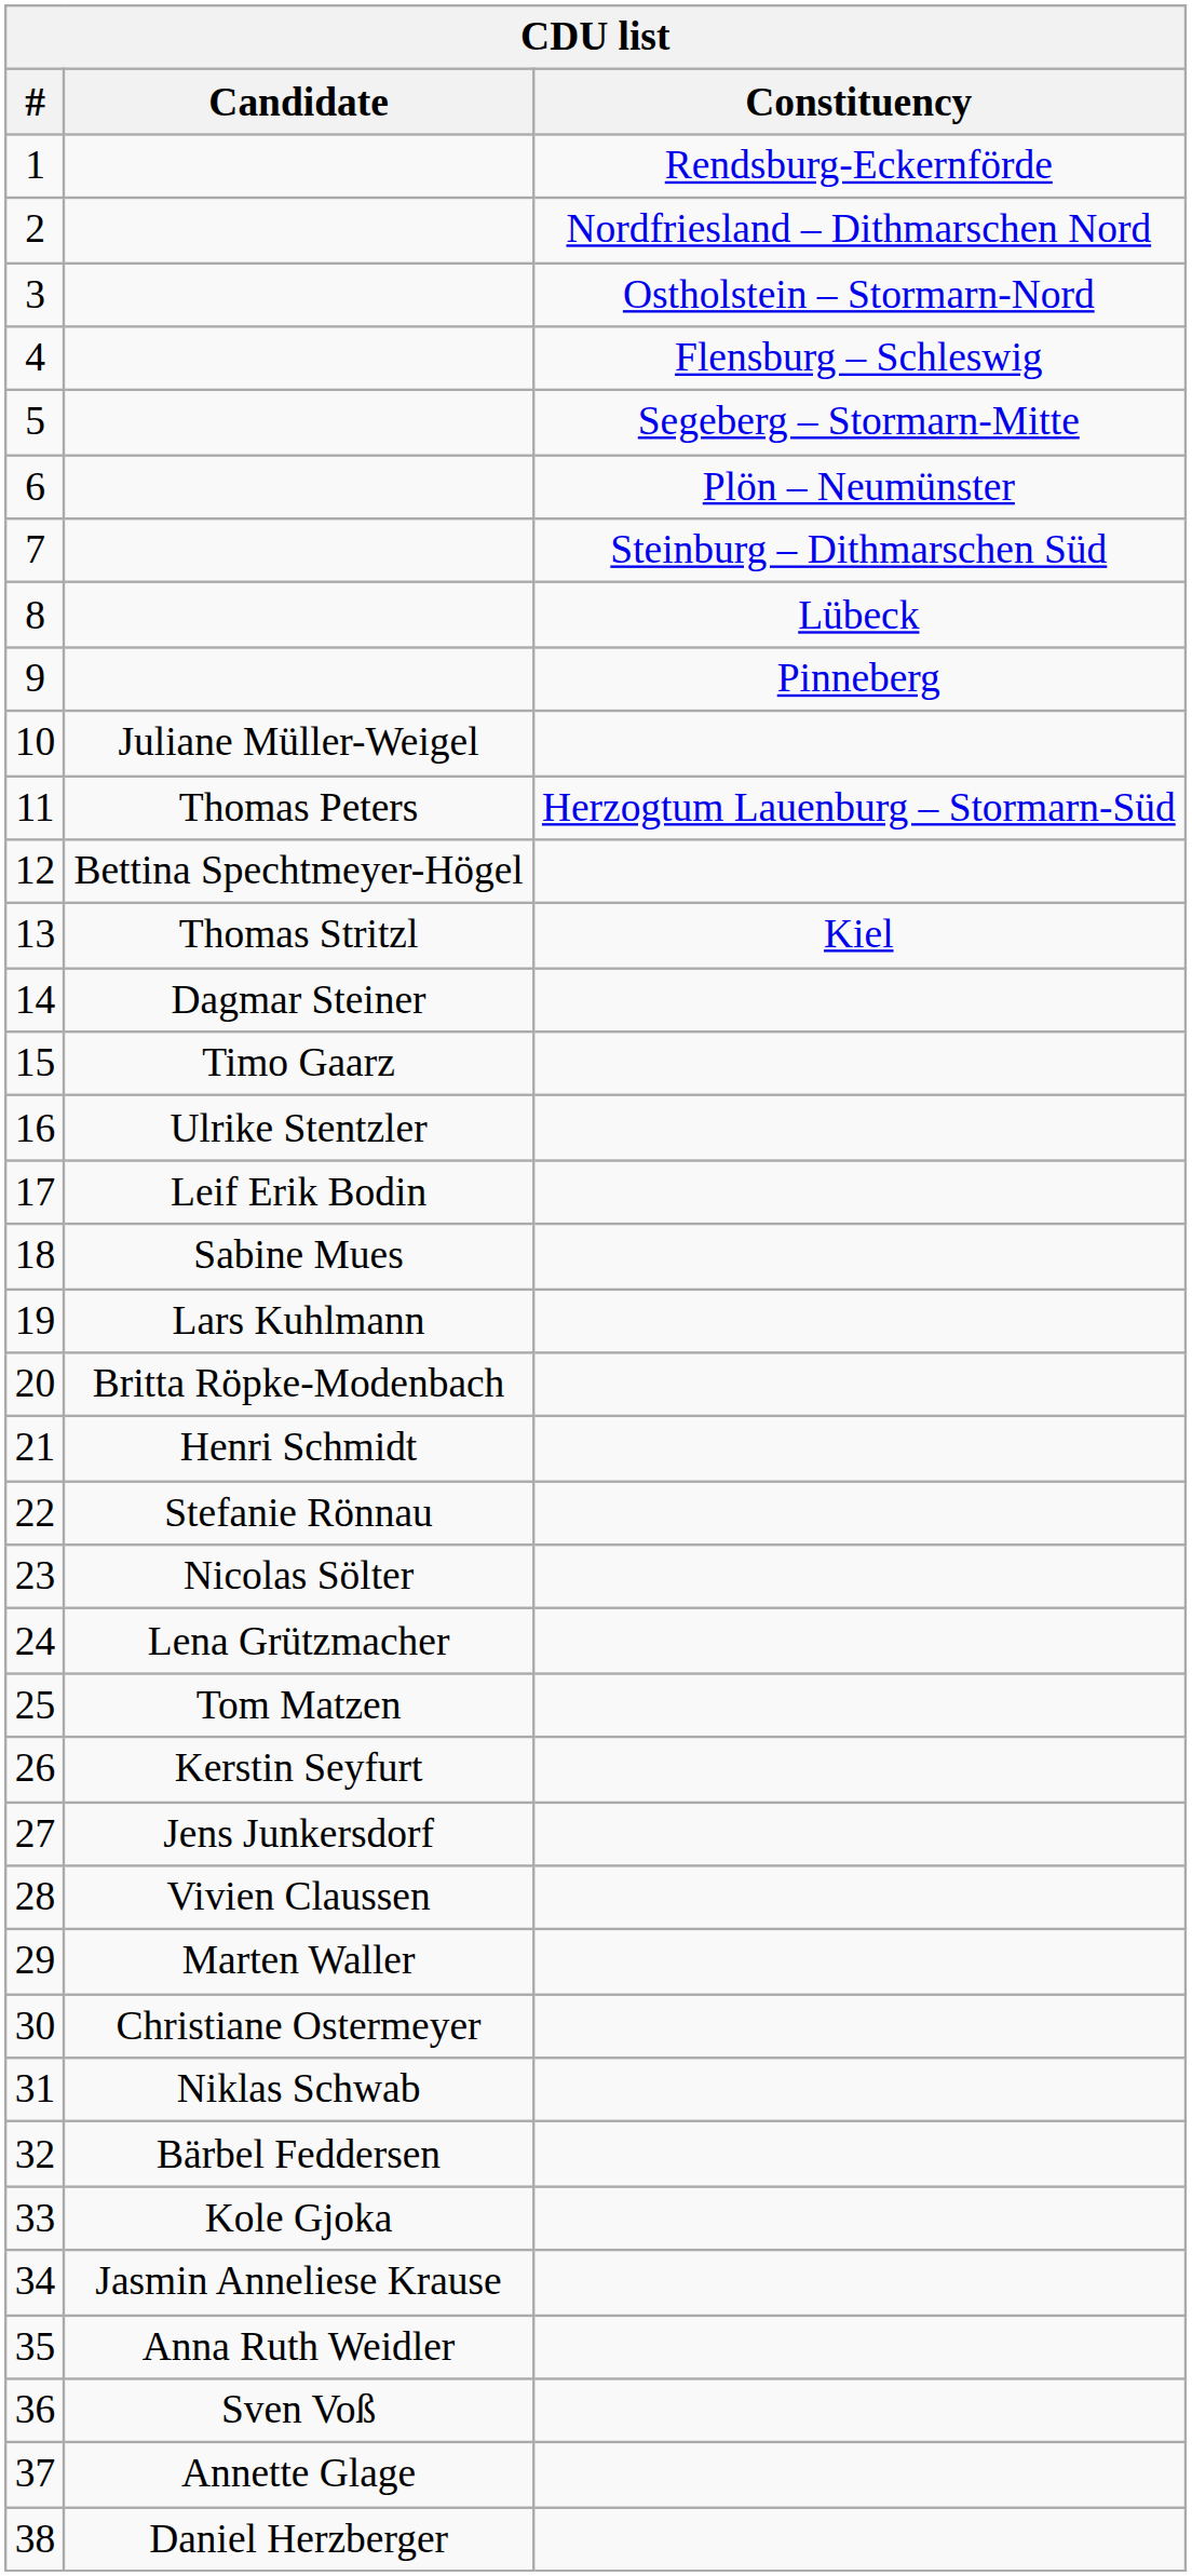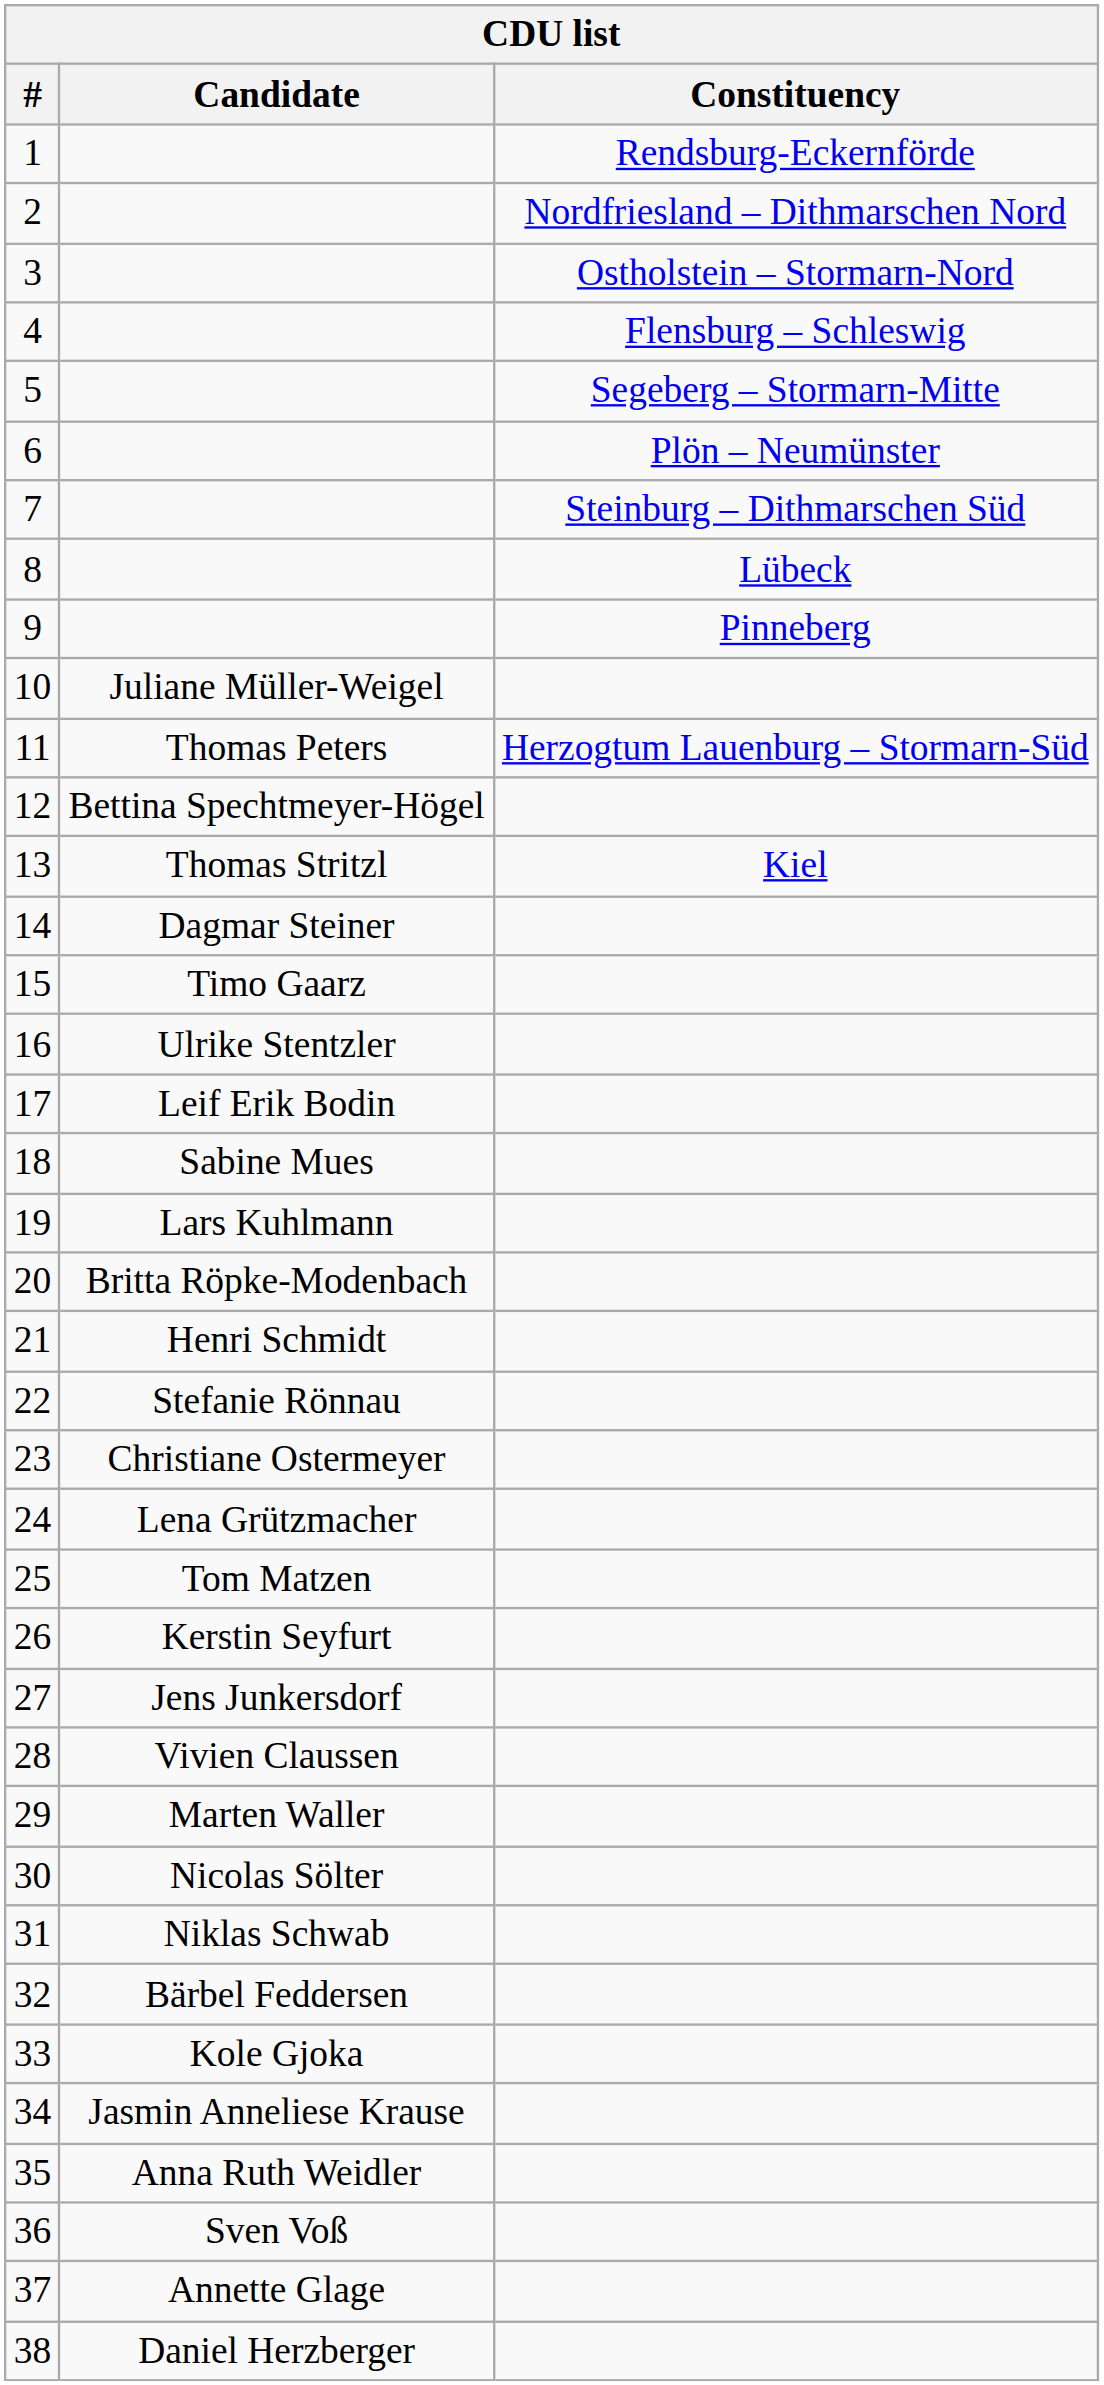23 | Candidate: Nicolas Sölter -> Christiane Ostermeyer
30 | Candidate: Christiane Ostermeyer -> Nicolas Sölter
